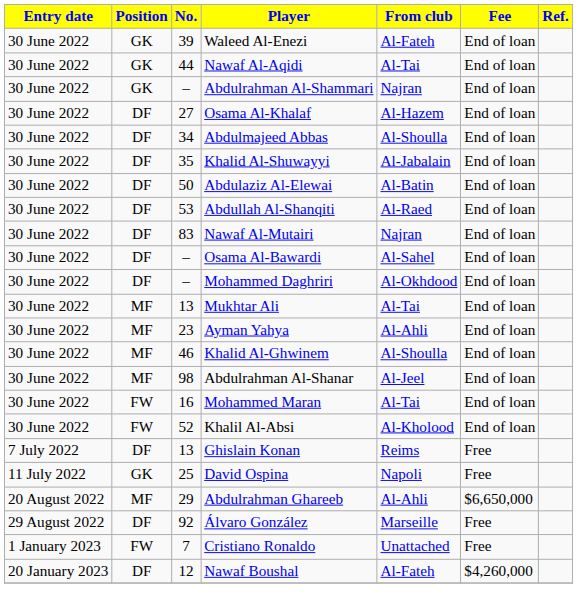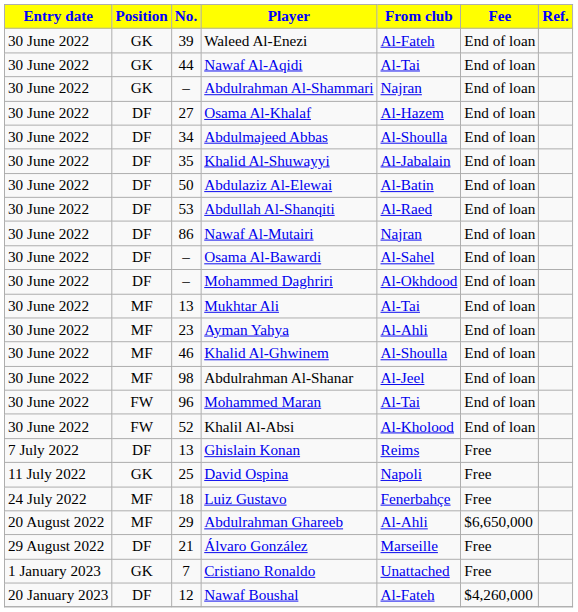Nawaf Al-Mutairi | No.: 83 -> 86
Mohammed Maran | No.: 16 -> 96
+ row: 24 July 2022 | MF | 18 | Luiz Gustavo | Fenerbahçe | Free
Álvaro González | No.: 92 -> 21
Cristiano Ronaldo | Position: FW -> GK
